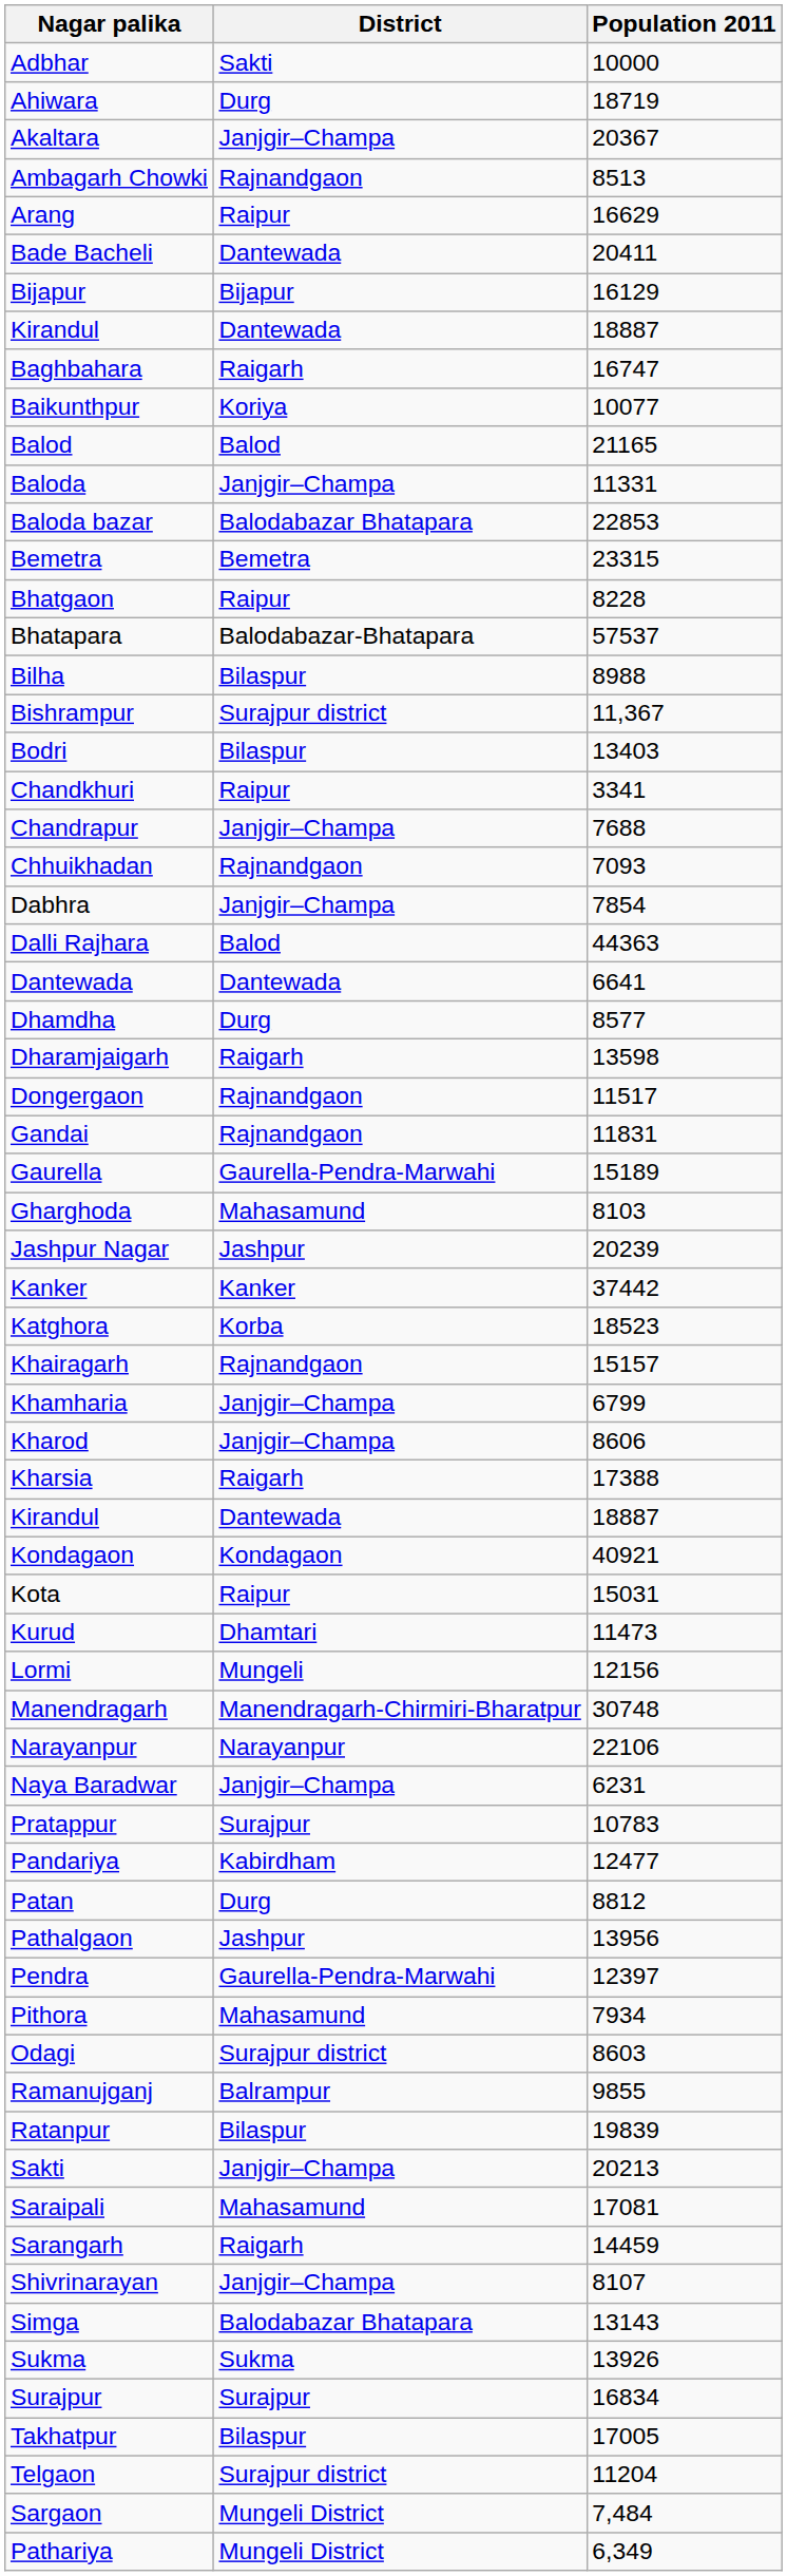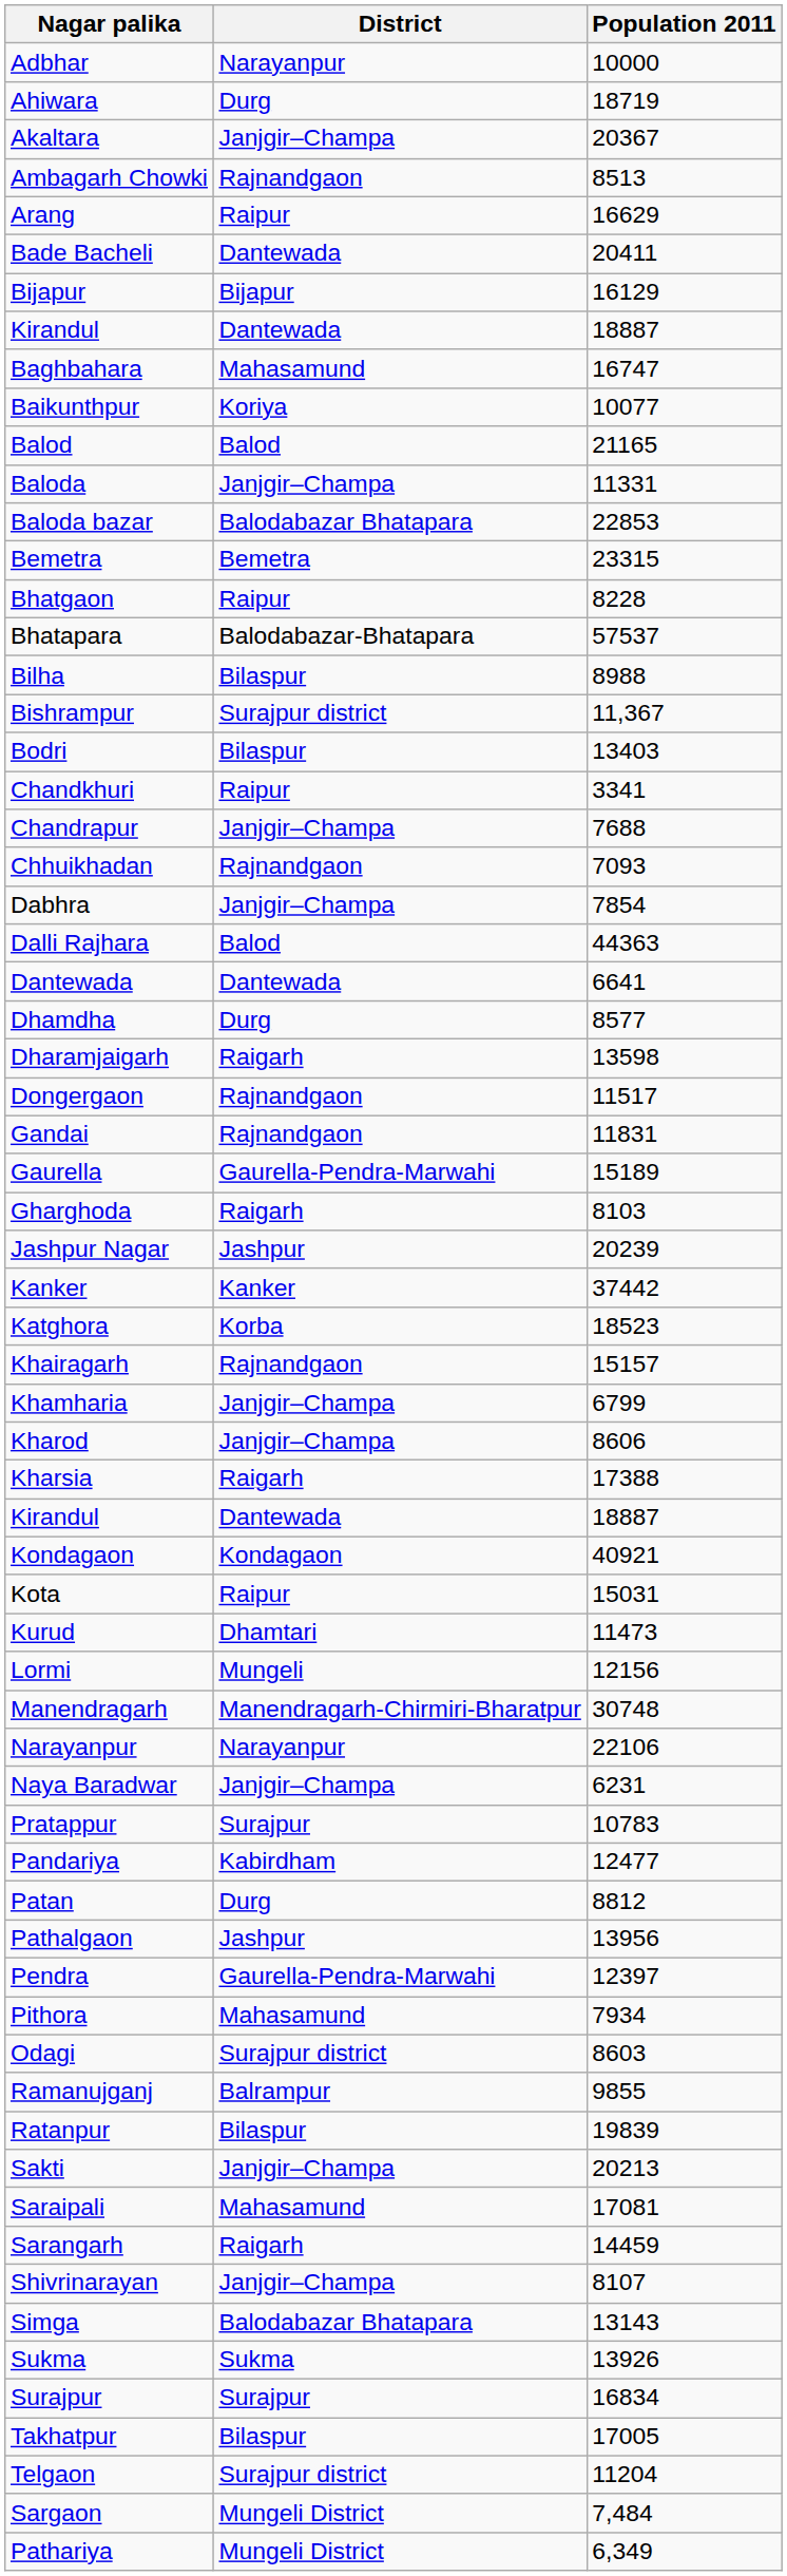Adbhar | District: Sakti -> Narayanpur
Baghbahara | District: Raigarh -> Mahasamund
Gharghoda | District: Mahasamund -> Raigarh
